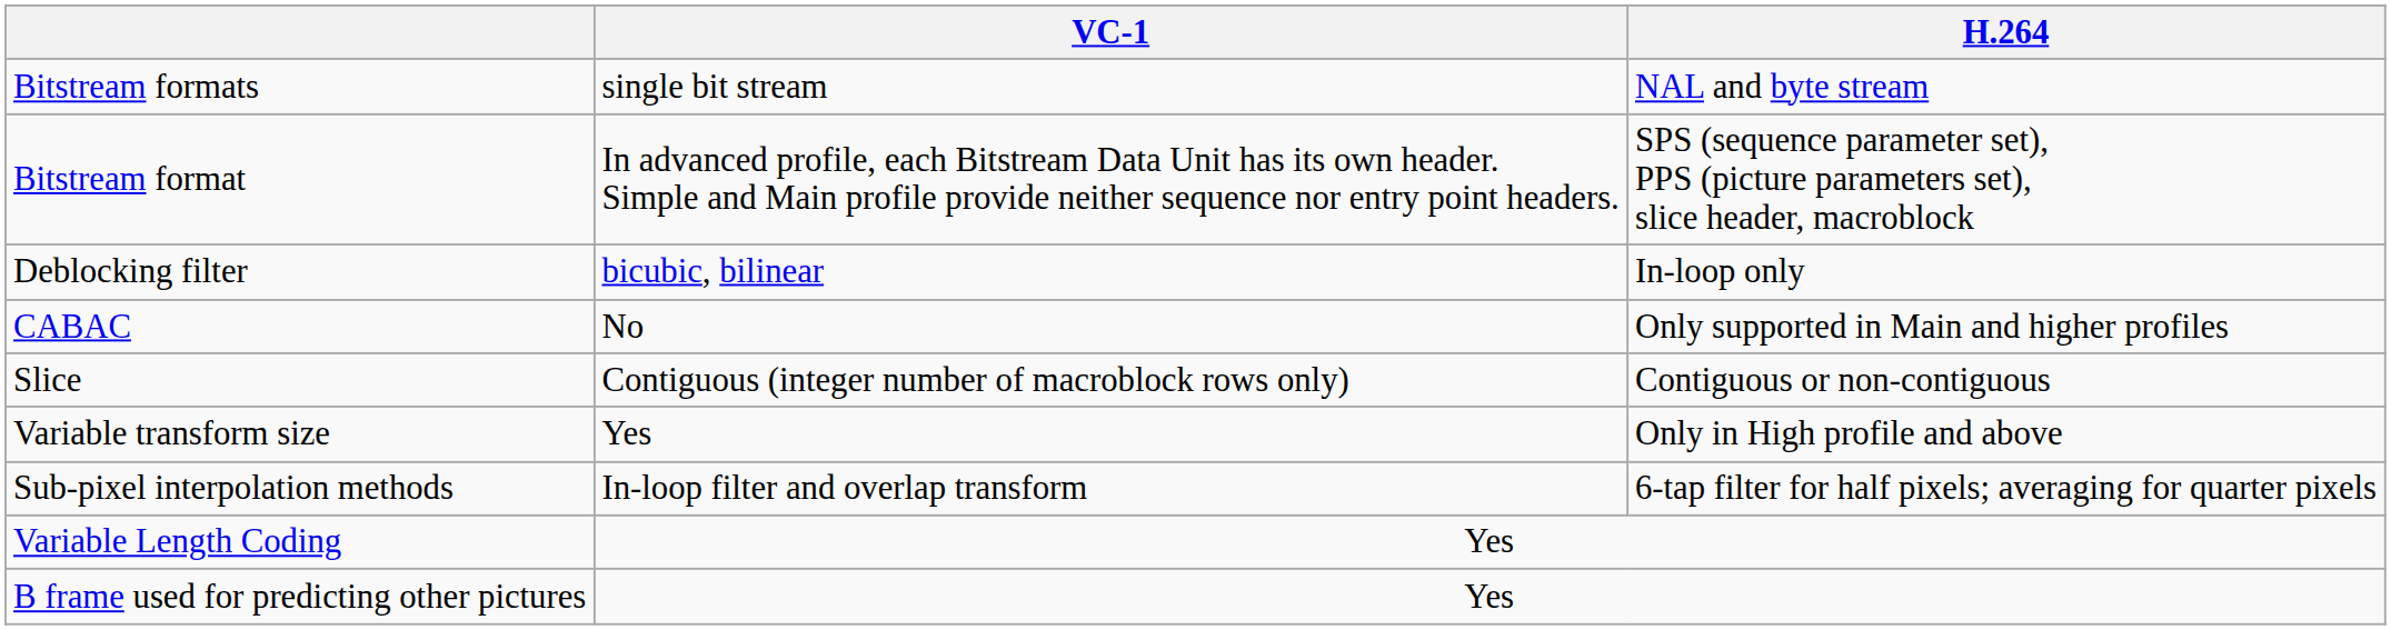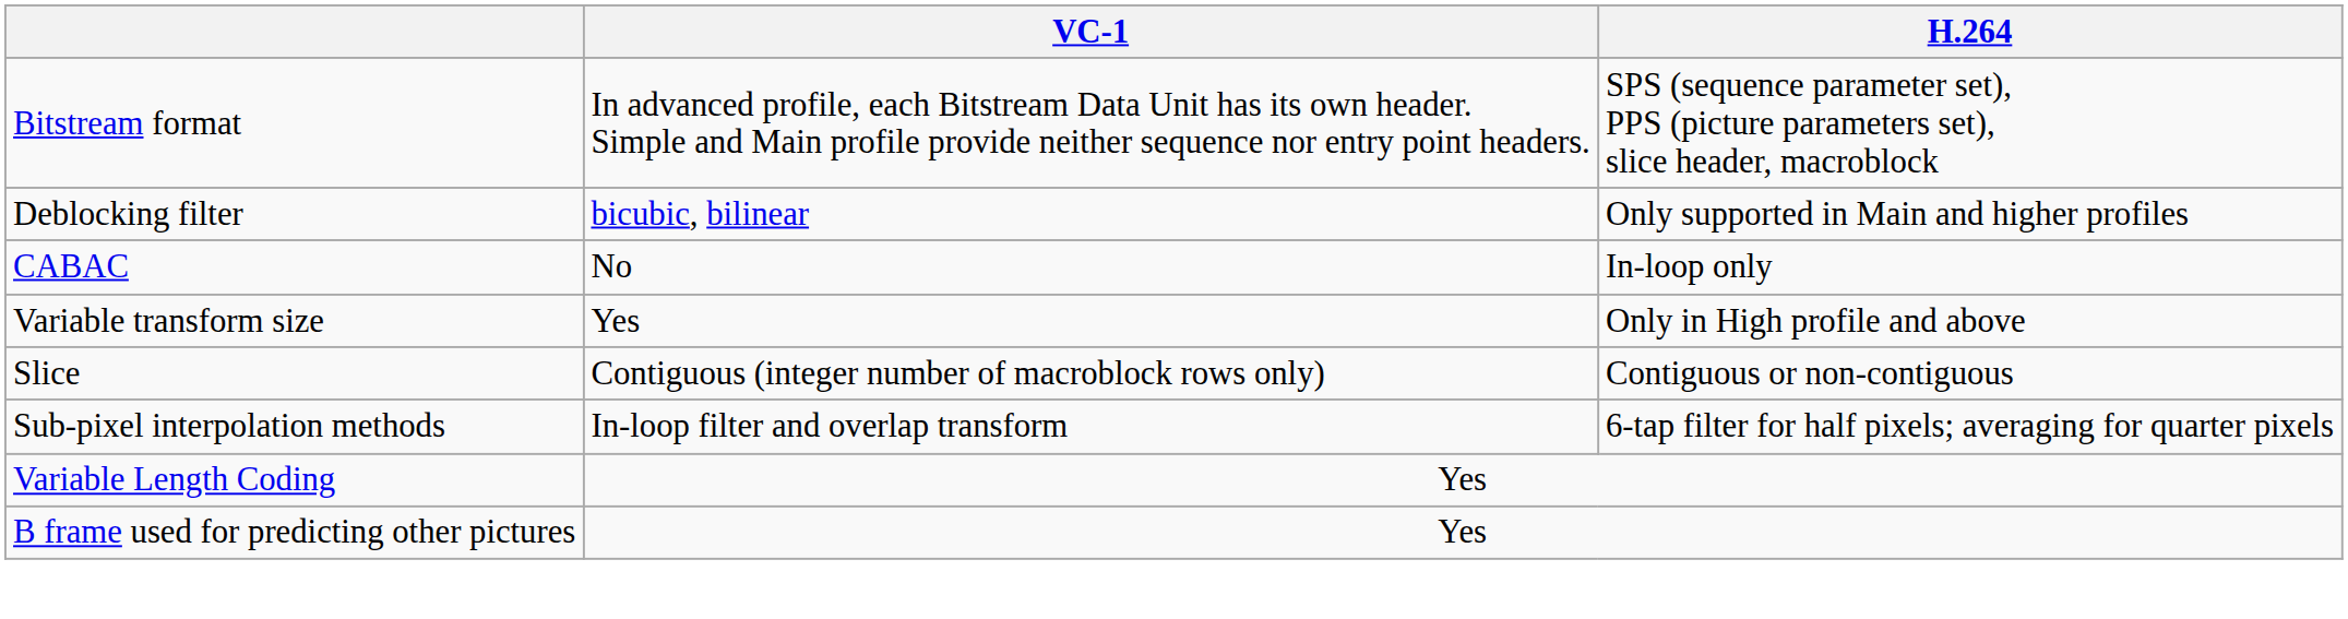- row: Bitstream formats | single bit stream | NAL and byte stream
Deblocking filter | H.264: In-loop only -> Only supported in Main and higher profiles
CABAC | H.264: Only supported in Main and higher profiles -> In-loop only
rows swapped: Variable transform size <-> Slice
